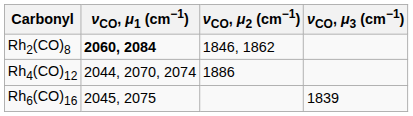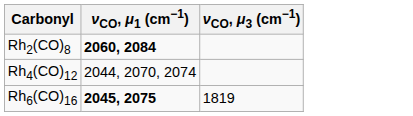- column: νCO, μ2 (cm−1) | 1846, 1862 | 1886
Rh6(CO)16 | νCO, μ1 (cm−1): normal -> bold
Rh6(CO)16 | νCO, μ3 (cm−1): 1839 -> 1819
